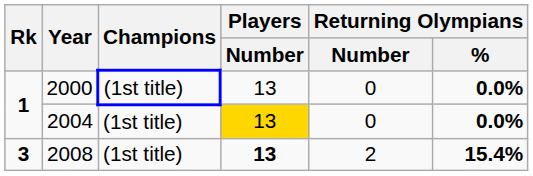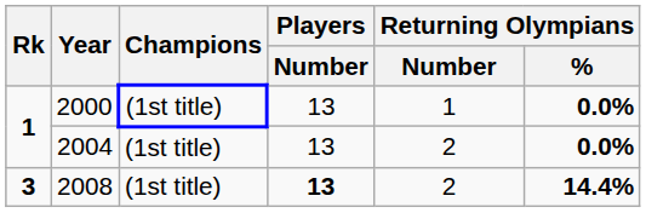2000 | Returning Olympians / Number: 0 -> 1
2004 | Players / Number: gold background -> no background
2004 | Returning Olympians / Number: 0 -> 2
2008 | Returning Olympians / %: 15.4% -> 14.4%
